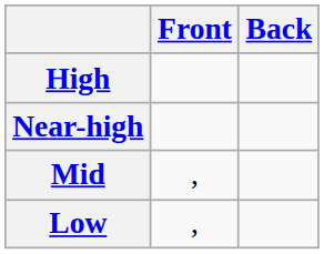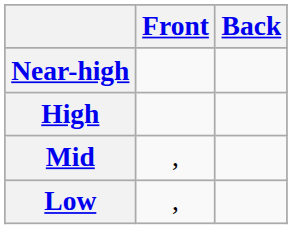rows swapped: High <-> Near-high
